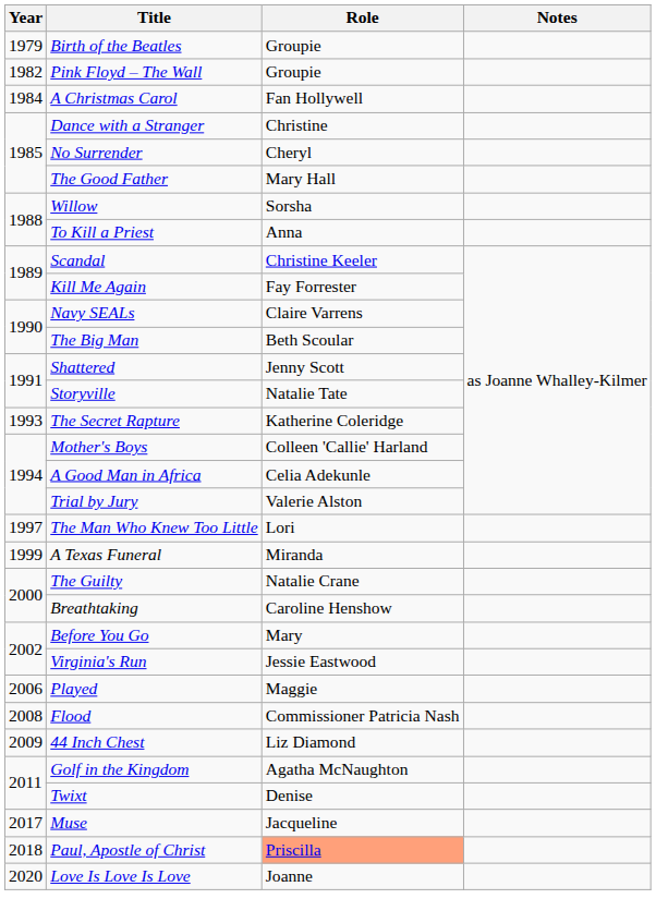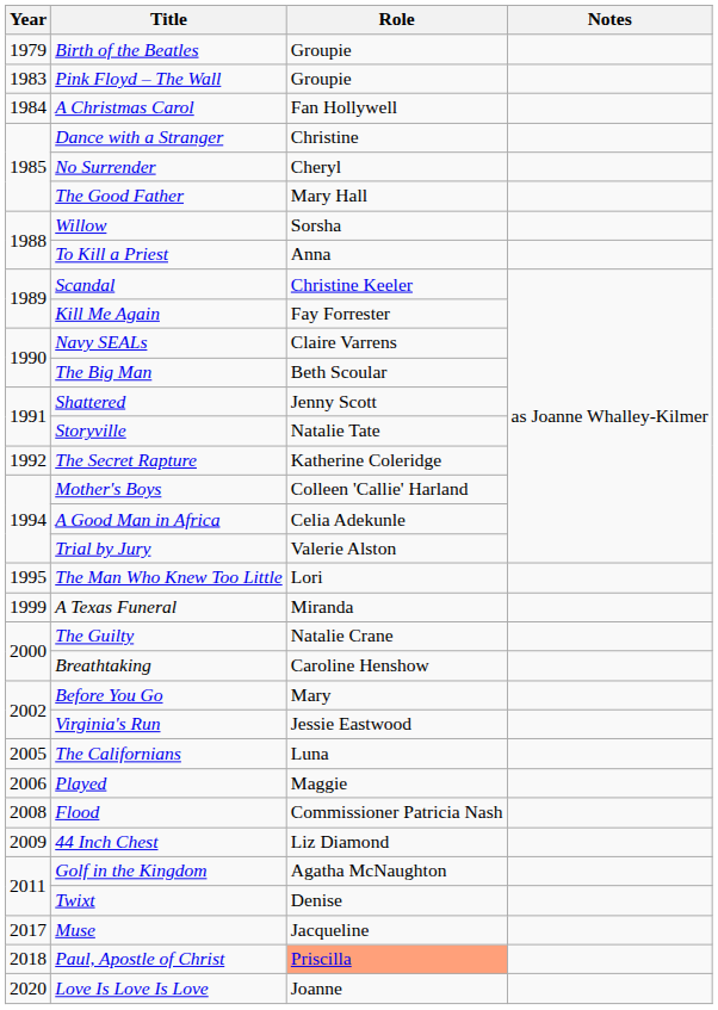Pink Floyd – The Wall | Year: 1982 -> 1983
The Secret Rapture | Year: 1993 -> 1992
The Man Who Knew Too Little | Year: 1997 -> 1995
+ row: 2005 | The Californians | Luna
